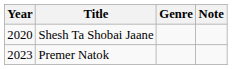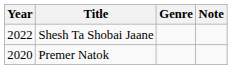Shesh Ta Shobai Jaane | Year: 2020 -> 2022
Premer Natok | Year: 2023 -> 2020
